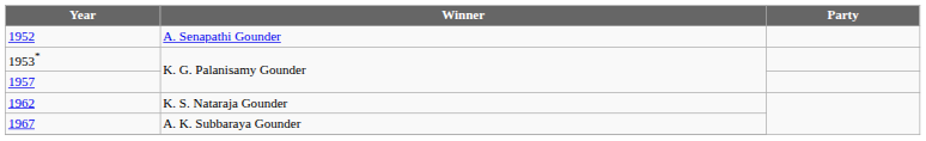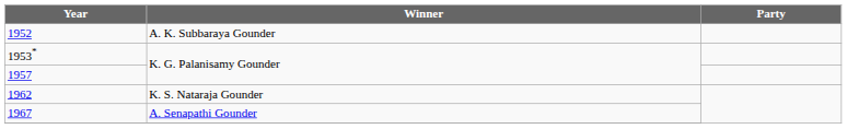1952 | Winner: A. Senapathi Gounder -> A. K. Subbaraya Gounder
1967 | Winner: A. K. Subbaraya Gounder -> A. Senapathi Gounder
